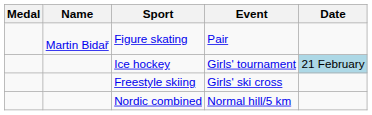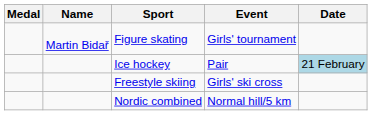Figure skating | Event: Pair -> Girls' tournament
Ice hockey | Event: Girls' tournament -> Pair
